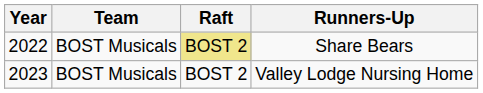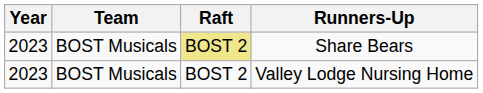Share Bears | Year: 2022 -> 2023
